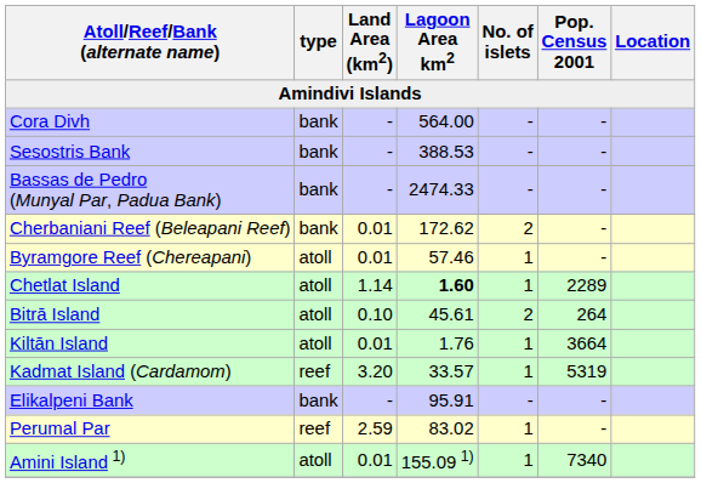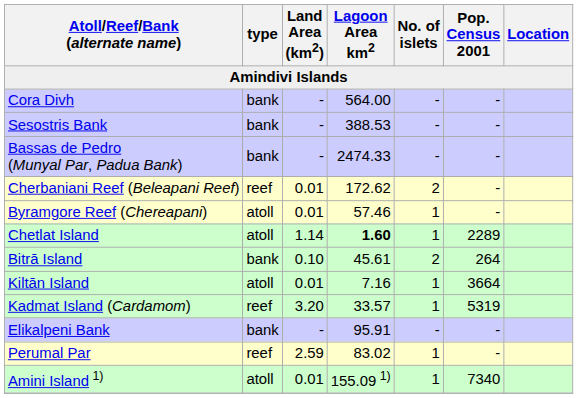Cherbaniani Reef (Beleapani Reef) | type: bank -> reef
Bitrā Island | type: atoll -> bank
Kiltān Island | Lagoon Area km2: 1.76 -> 7.16
